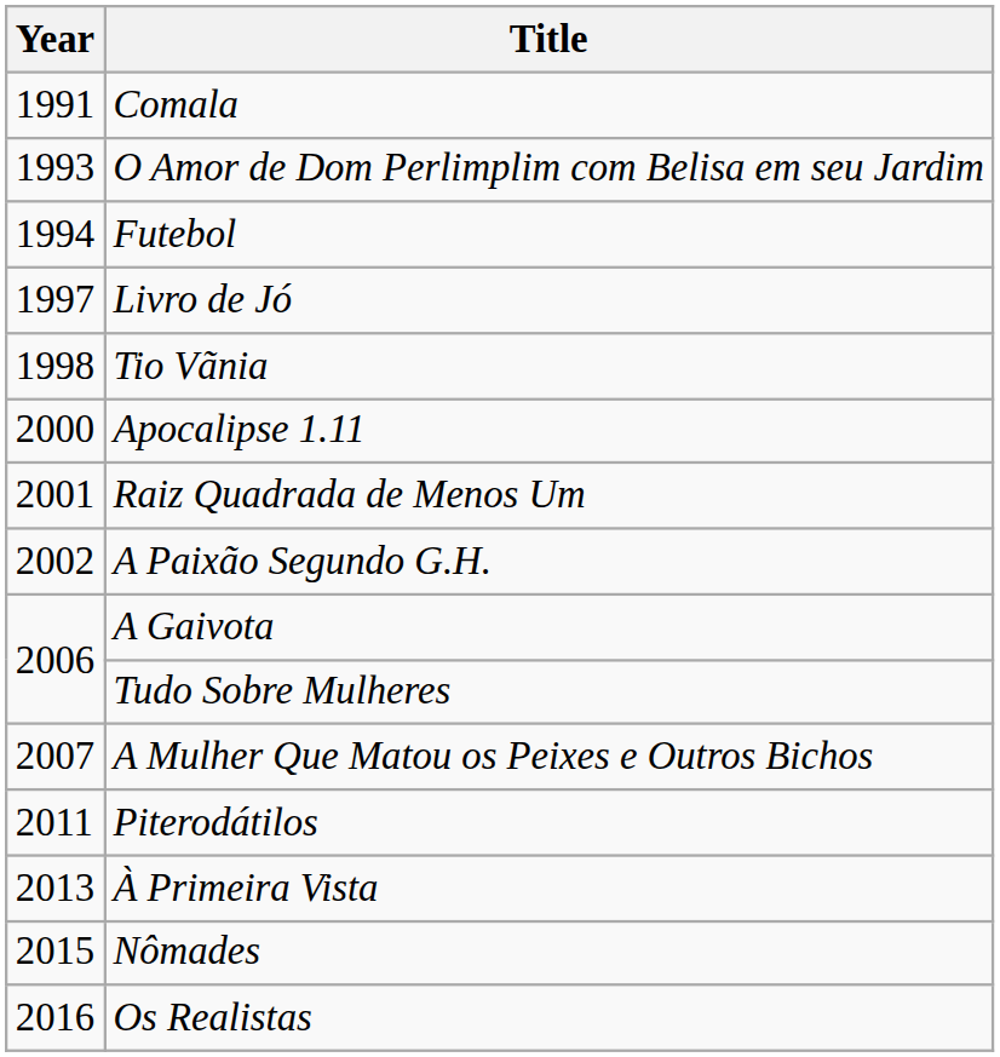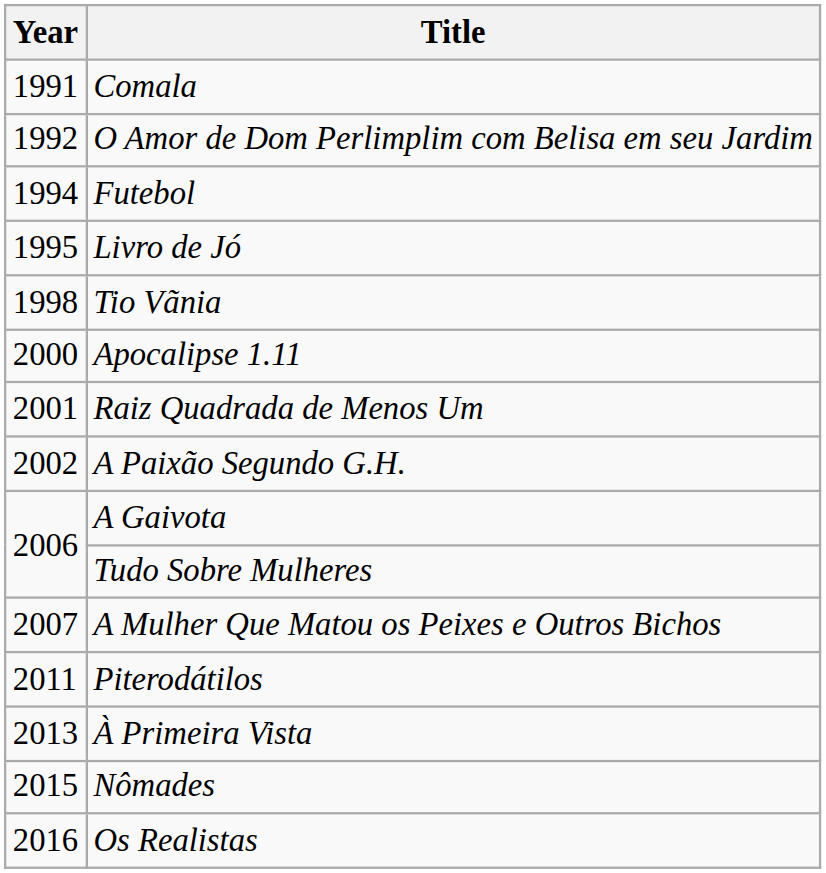O Amor de Dom Perlimplim com Belisa em seu Jardim | Year: 1993 -> 1992
Livro de Jó | Year: 1997 -> 1995
